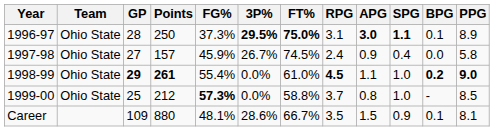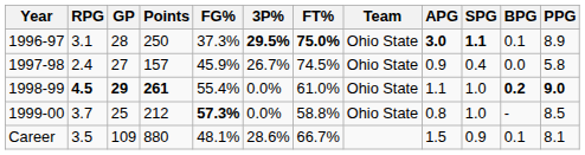columns swapped: Team <-> RPG
